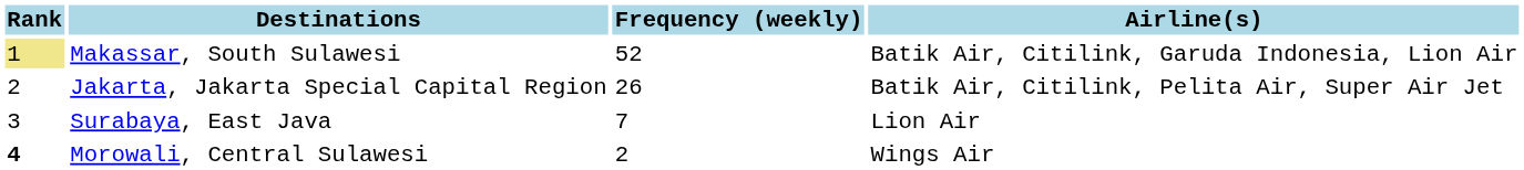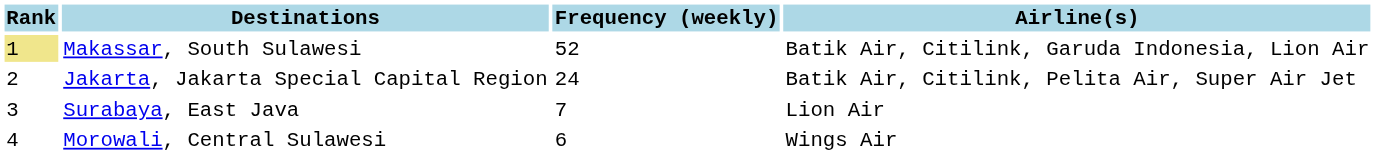Jakarta, Jakarta Special Capital Region | Frequency (weekly): 26 -> 24
Morowali, Central Sulawesi | Rank: bold -> normal
Morowali, Central Sulawesi | Frequency (weekly): 2 -> 6
